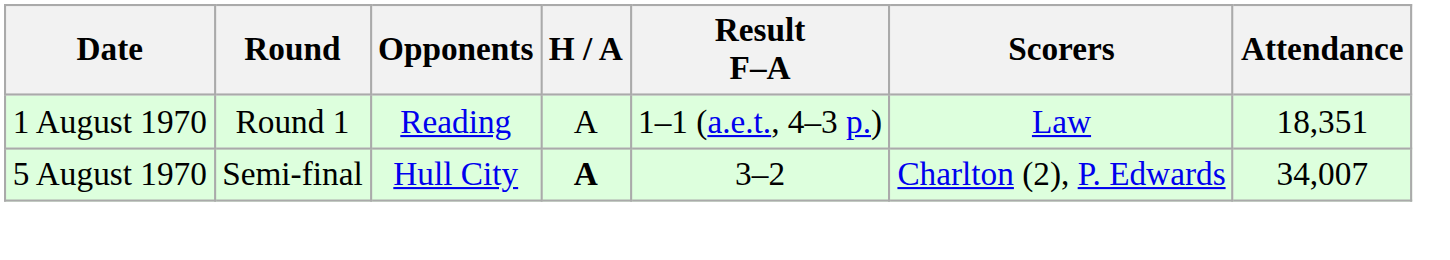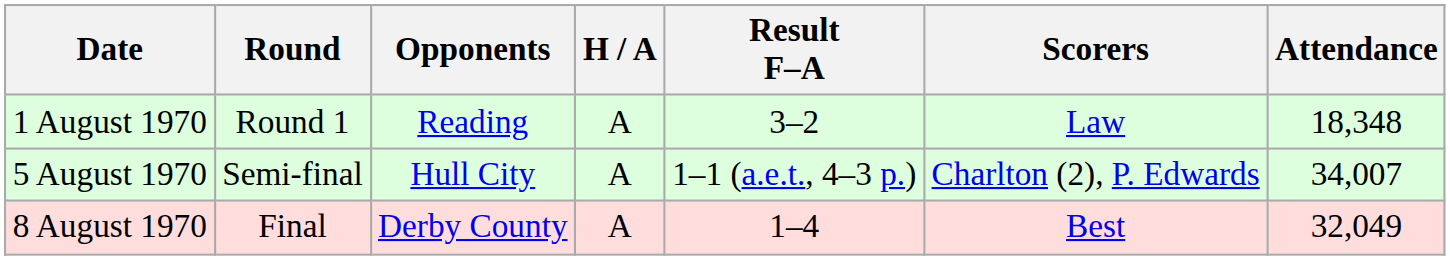1 August 1970 | Result F–A: 1–1 (a.e.t., 4–3 p.) -> 3–2
1 August 1970 | Attendance: 18,351 -> 18,348
5 August 1970 | H / A: bold -> normal
5 August 1970 | Result F–A: 3–2 -> 1–1 (a.e.t., 4–3 p.)
+ row: 8 August 1970 | Final | Derby County | A | 1–4 | Best | 32,049
